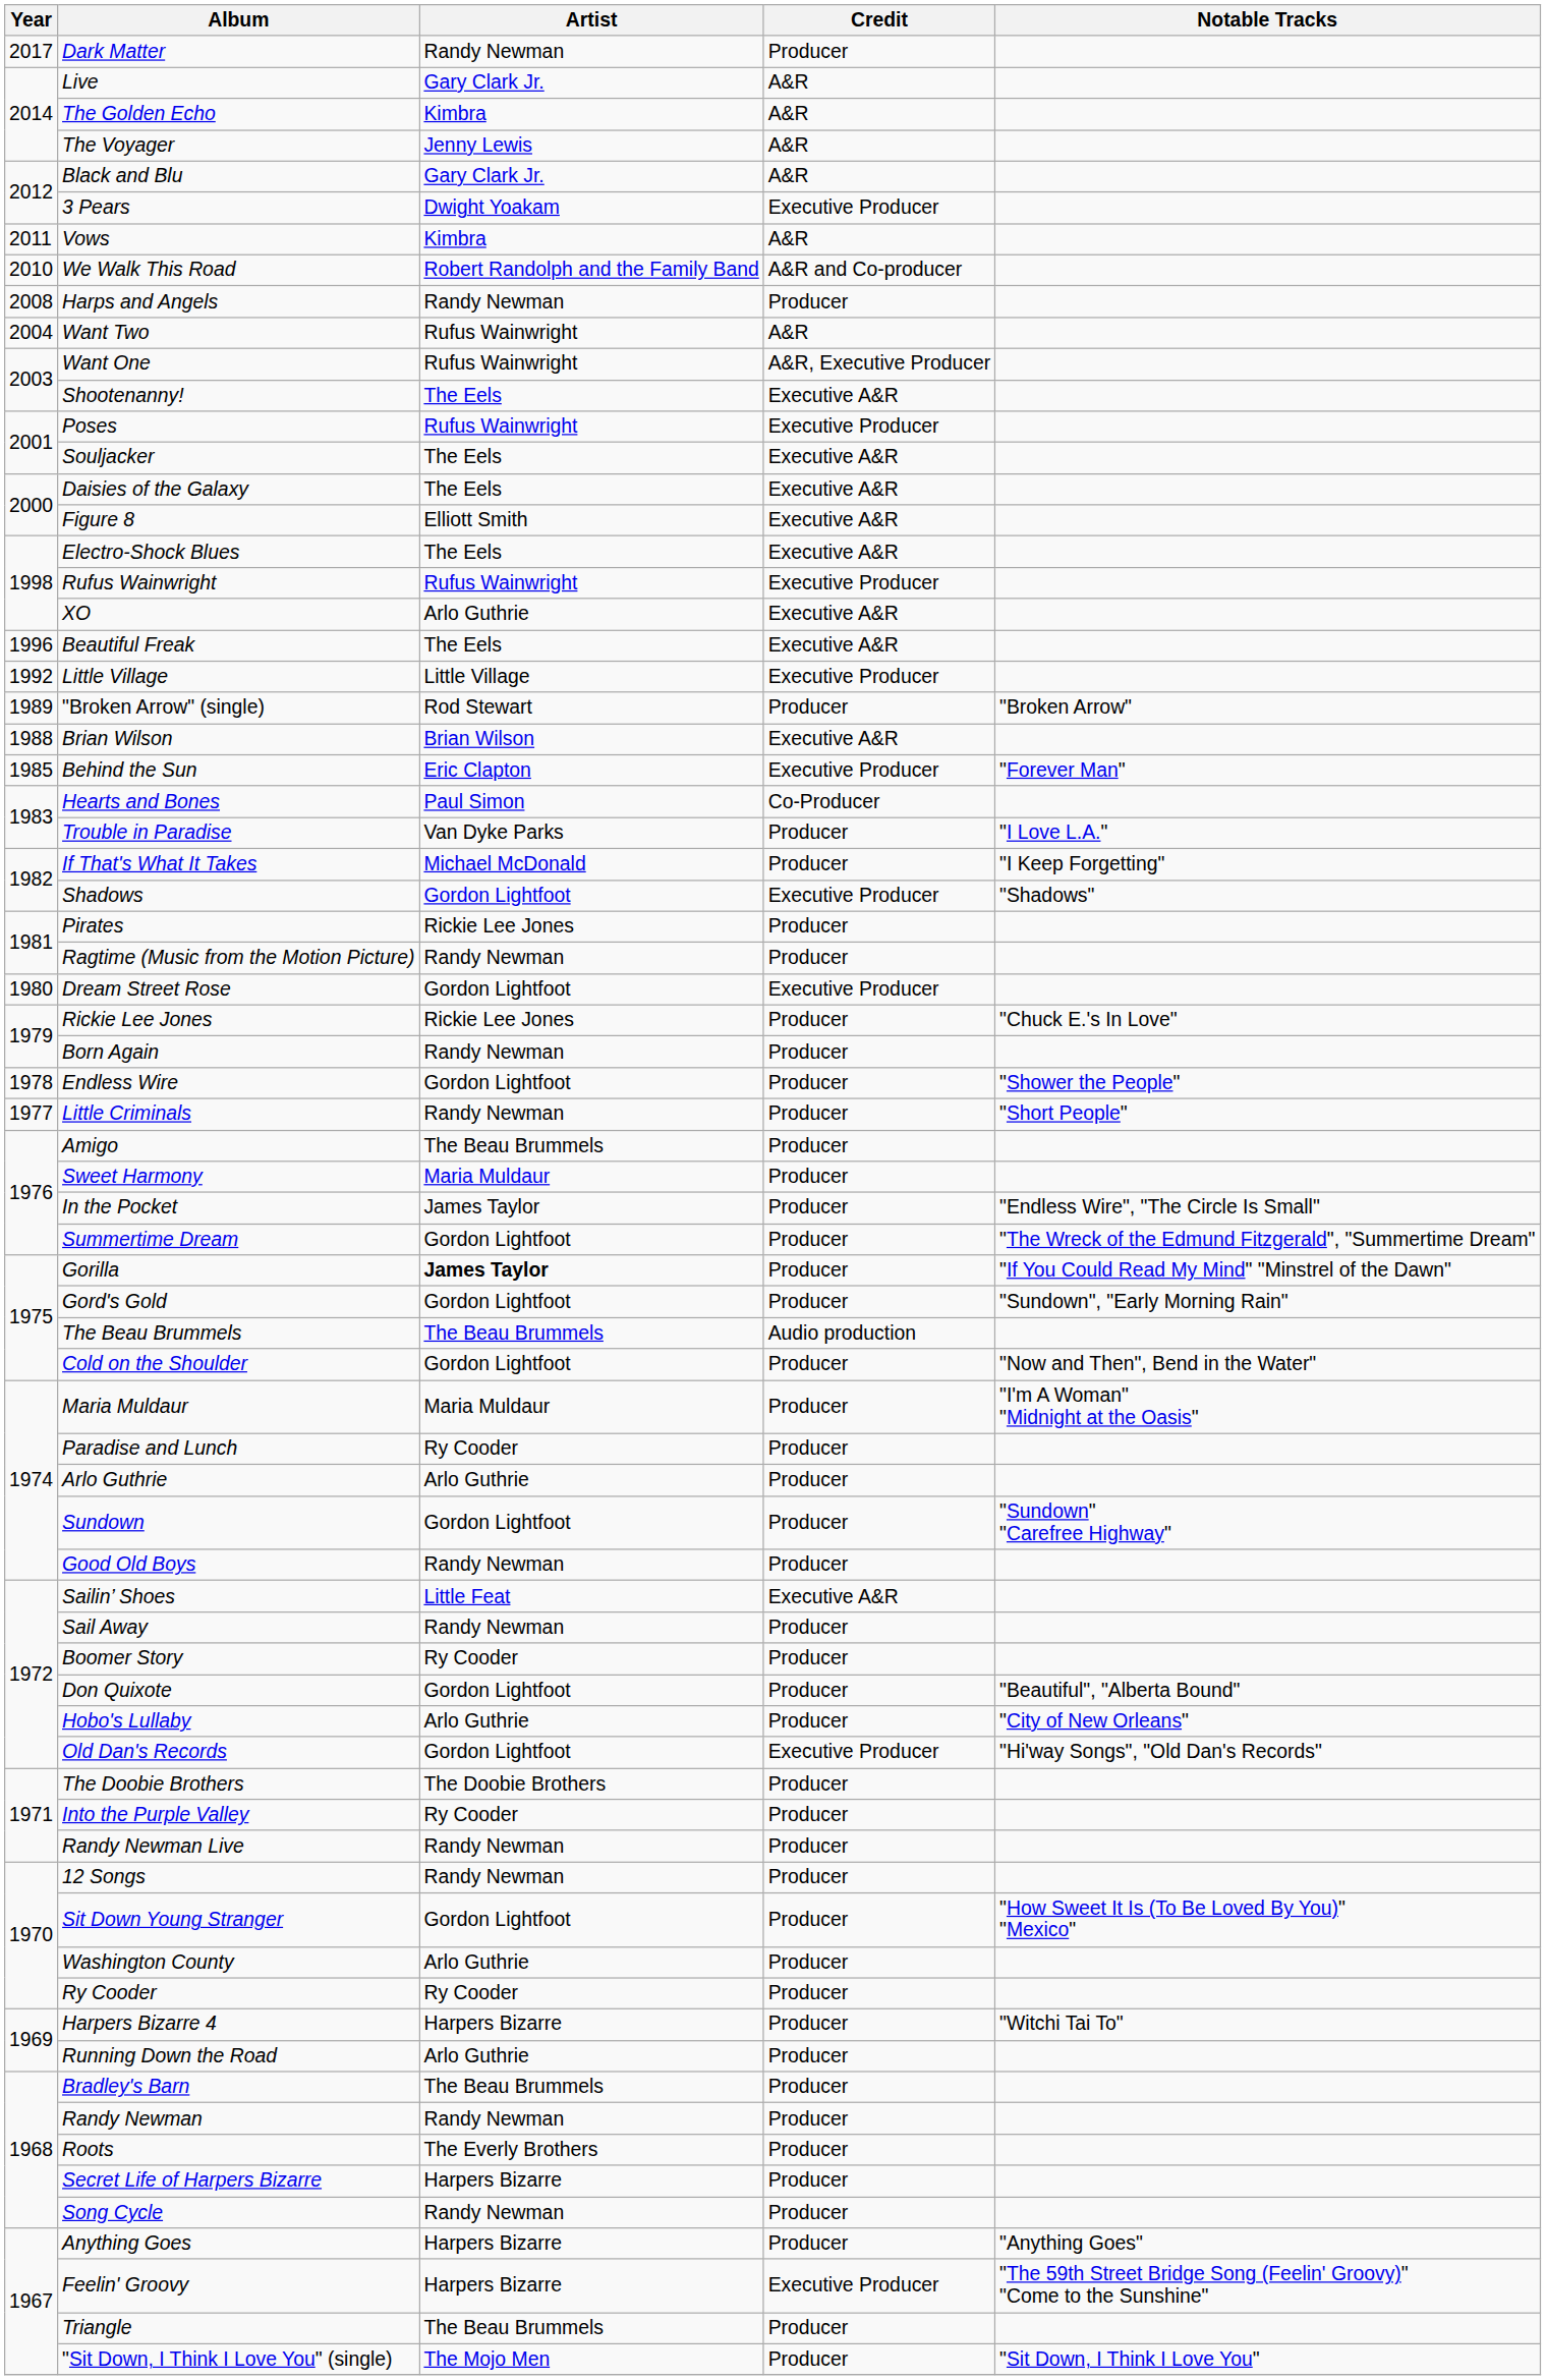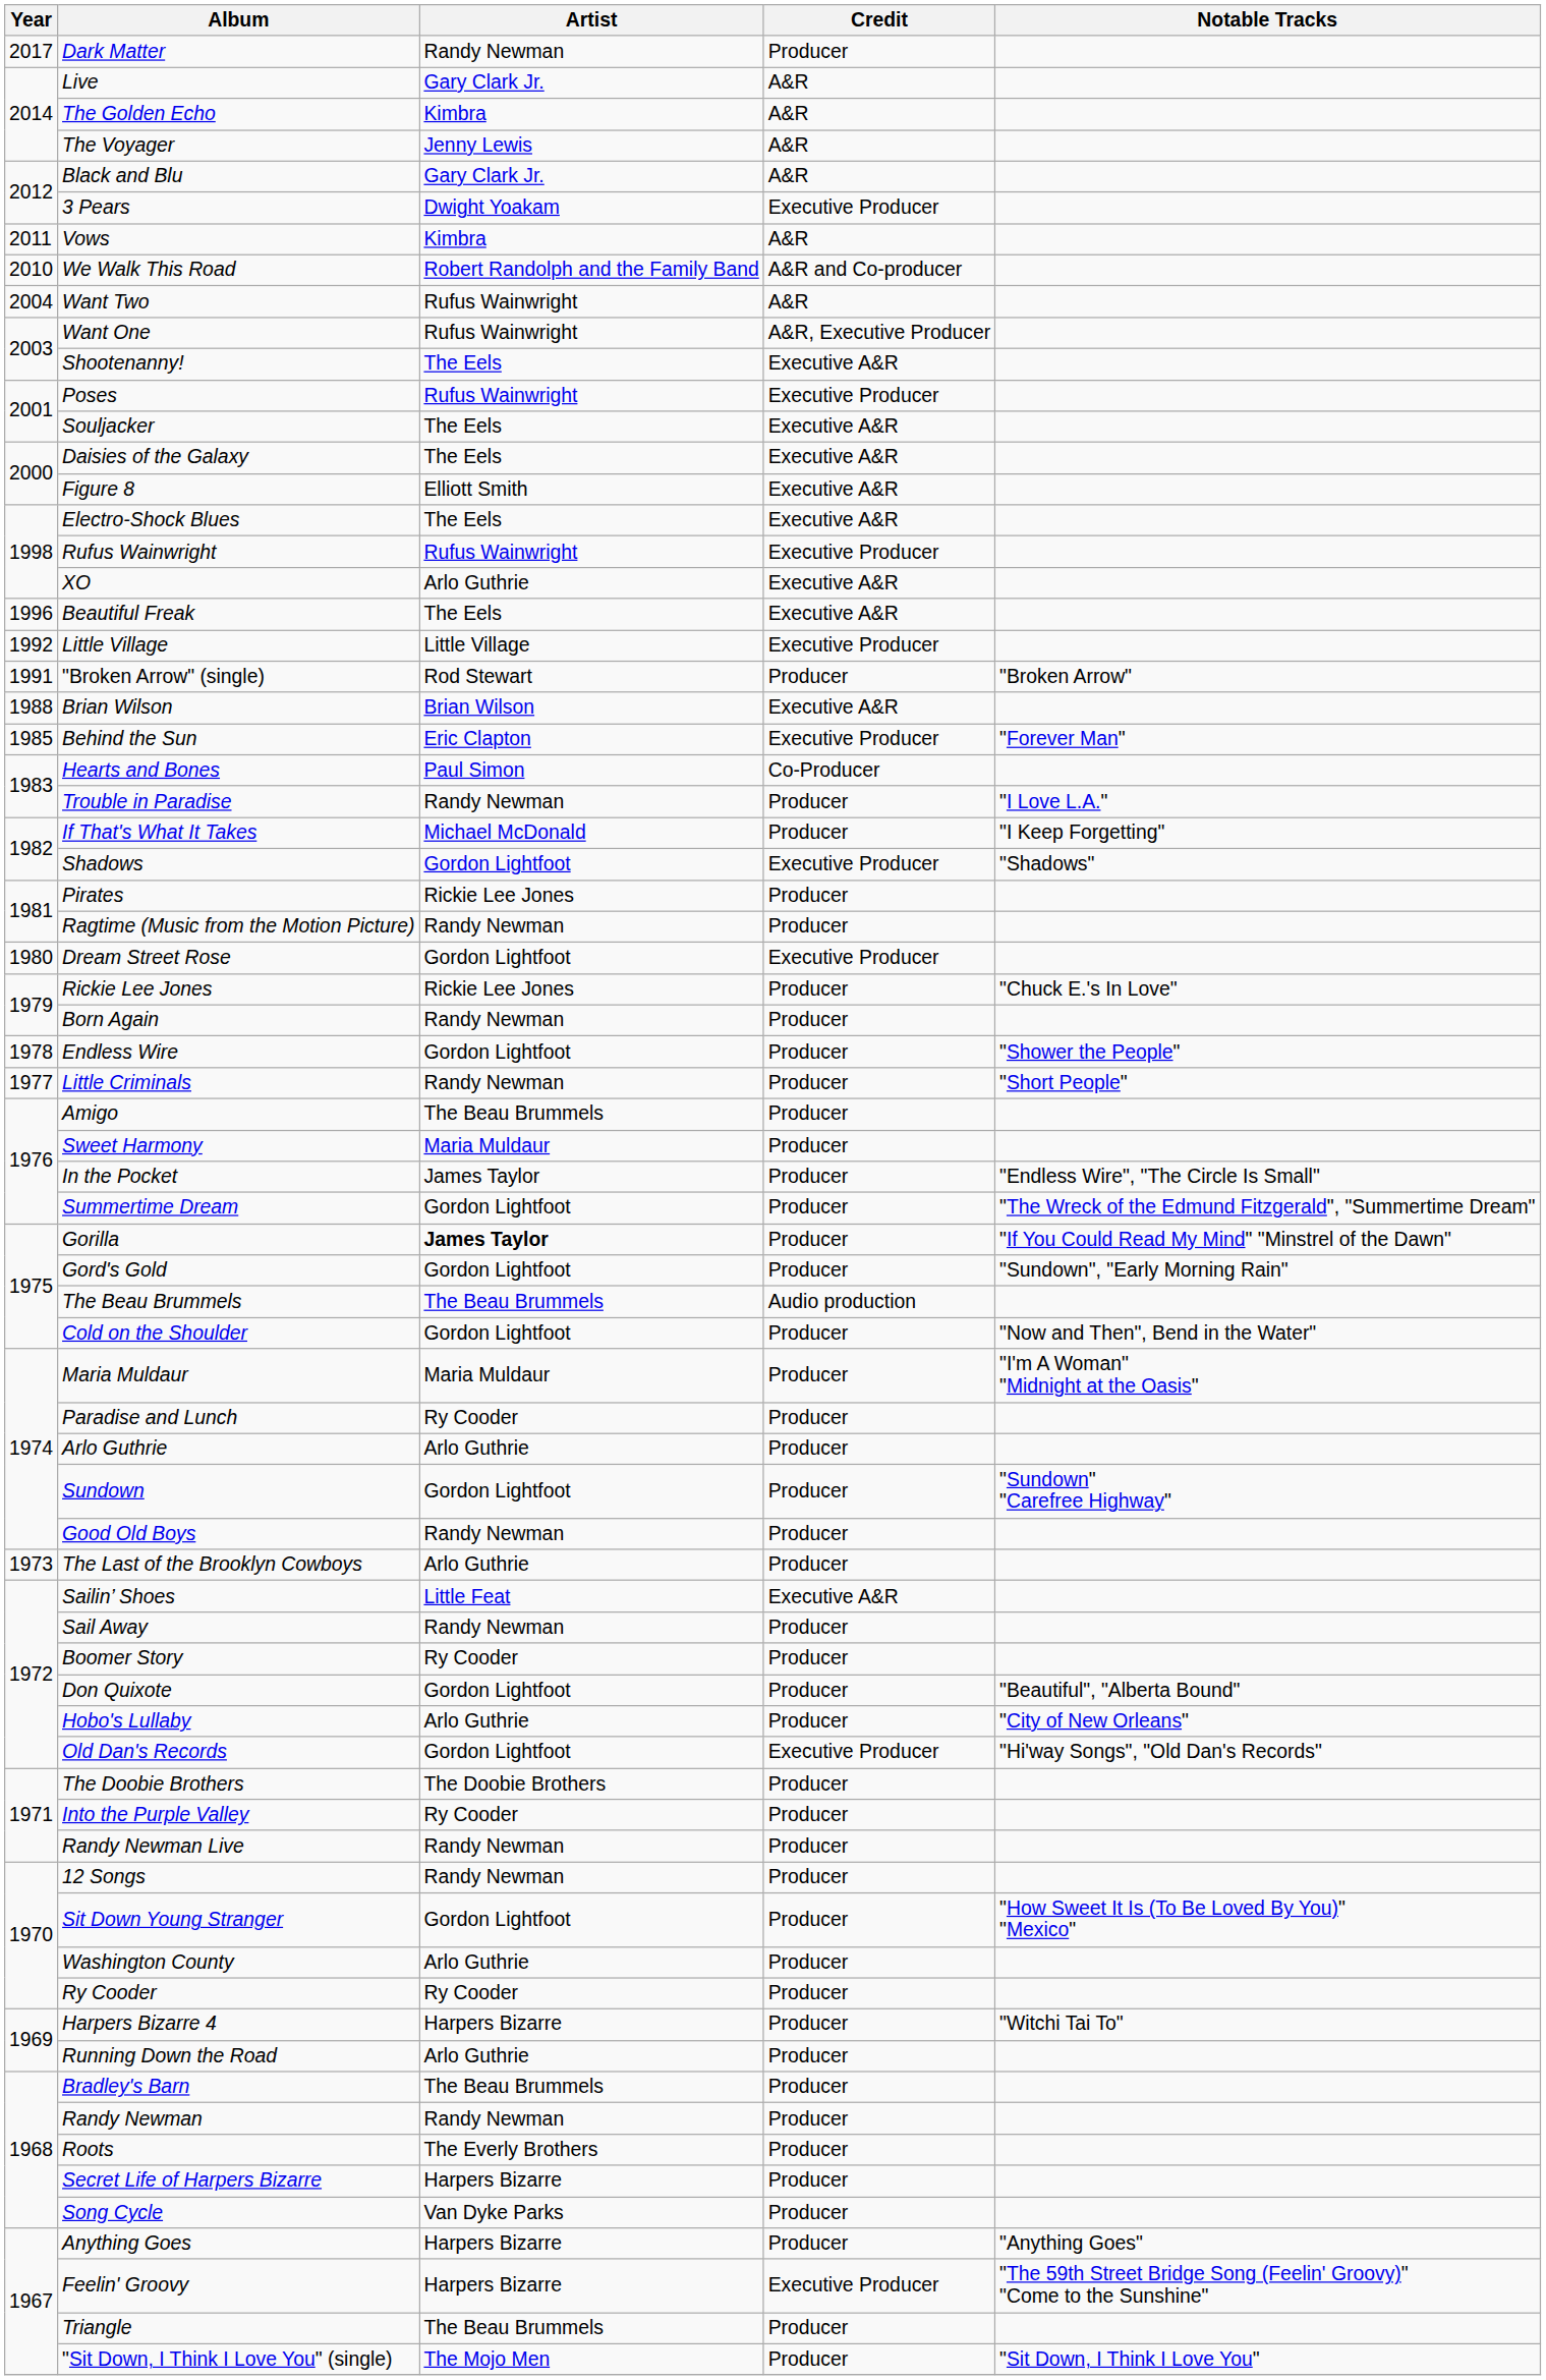- row: 2008 | Harps and Angels | Randy Newman | Producer
"Broken Arrow" (single) | Year: 1989 -> 1991
Trouble in Paradise | Artist: Van Dyke Parks -> Randy Newman
+ row: 1973 | The Last of the Brooklyn Cowboys | Arlo Guthrie | Producer
Song Cycle | Artist: Randy Newman -> Van Dyke Parks
